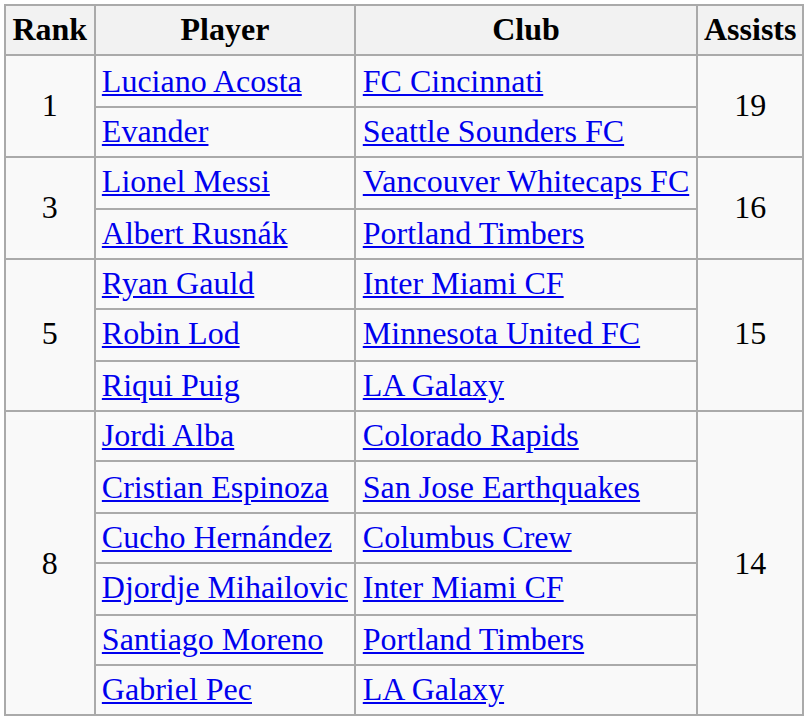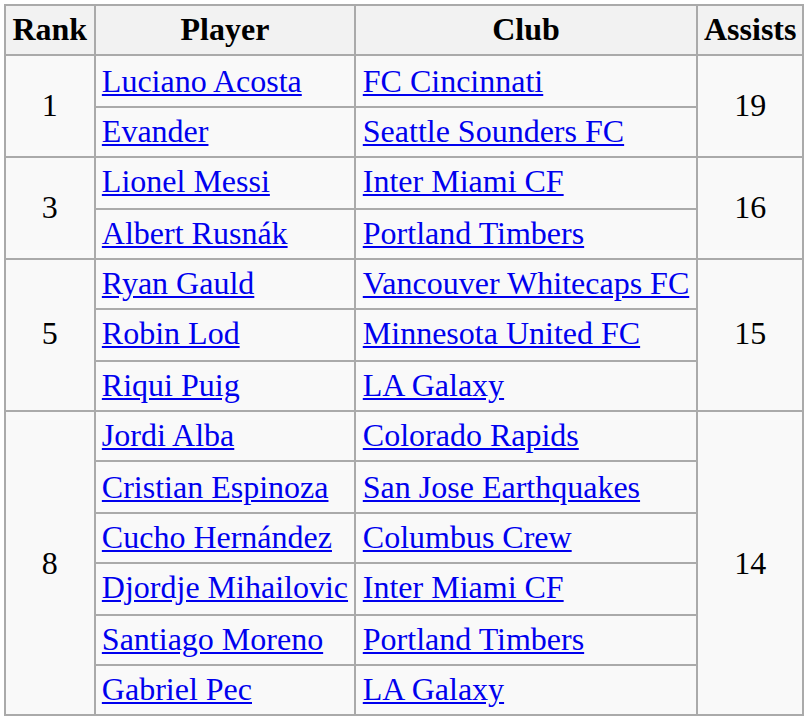Lionel Messi | Club: Vancouver Whitecaps FC -> Inter Miami CF
Ryan Gauld | Club: Inter Miami CF -> Vancouver Whitecaps FC
